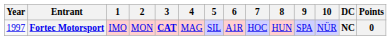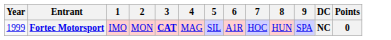- column: 10 | NÜR
Fortec Motorsport | Year: 1997 -> 1999
